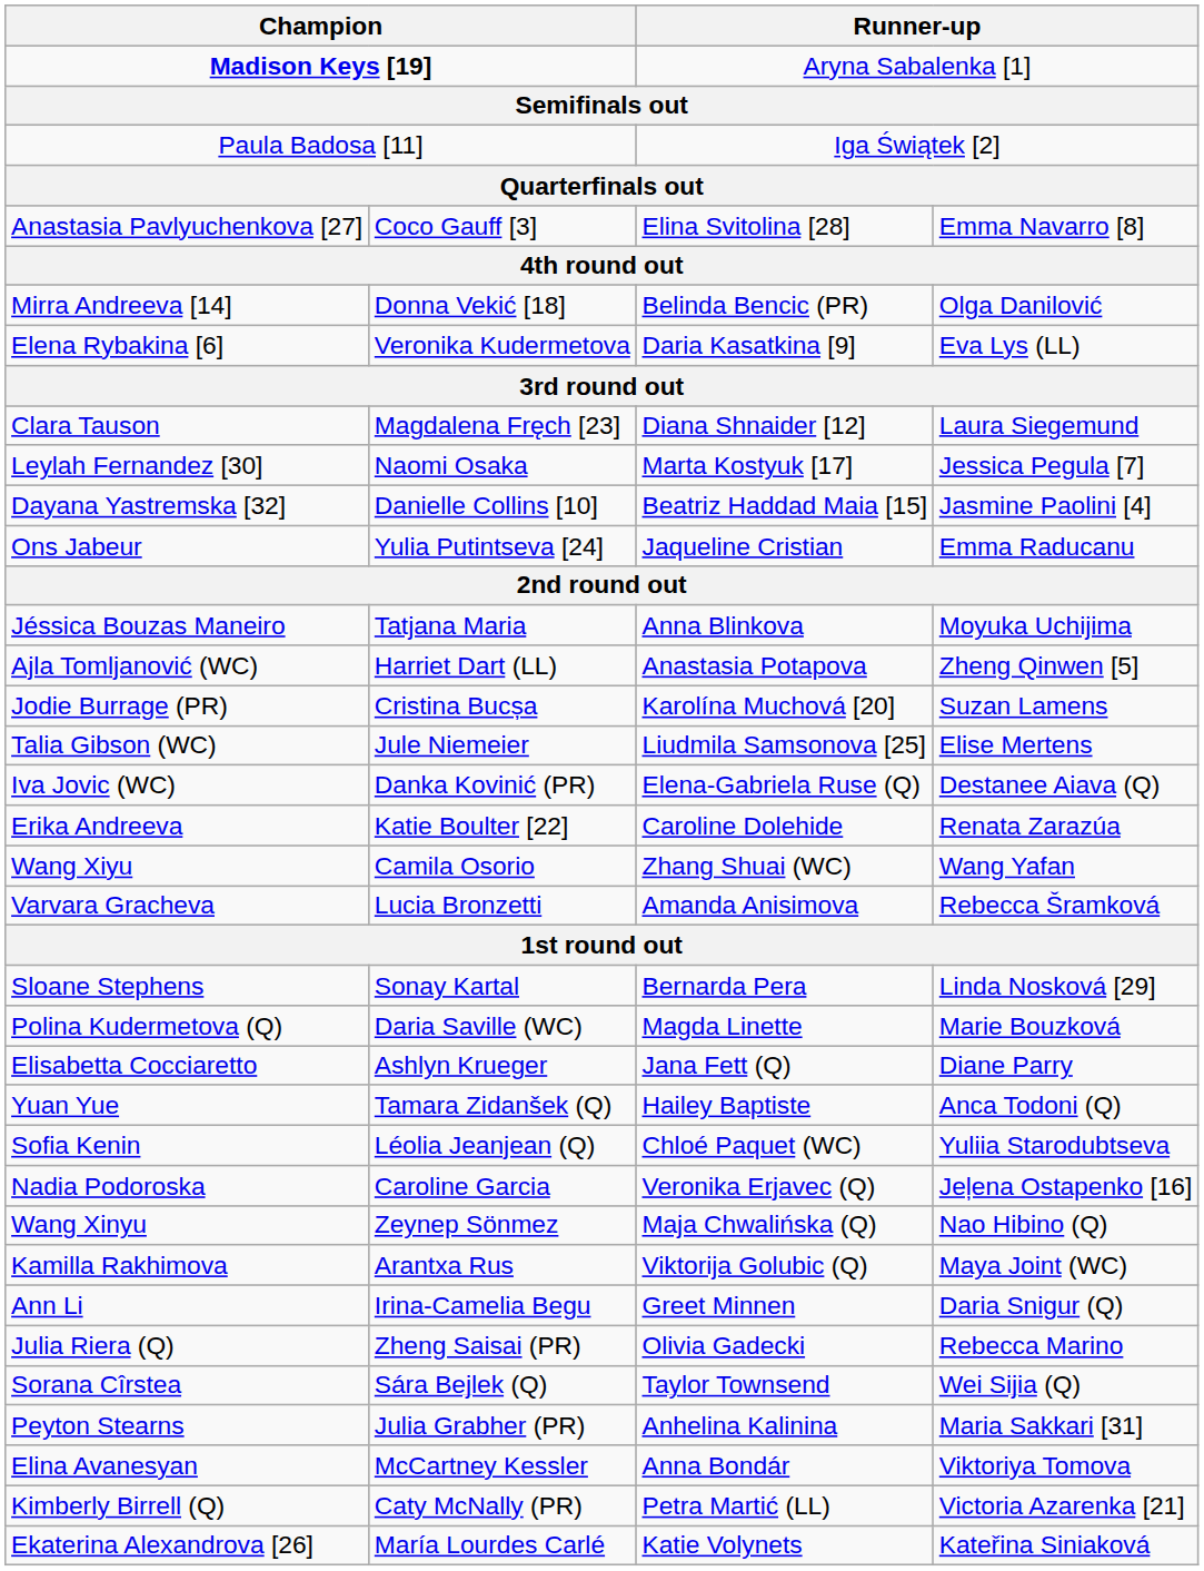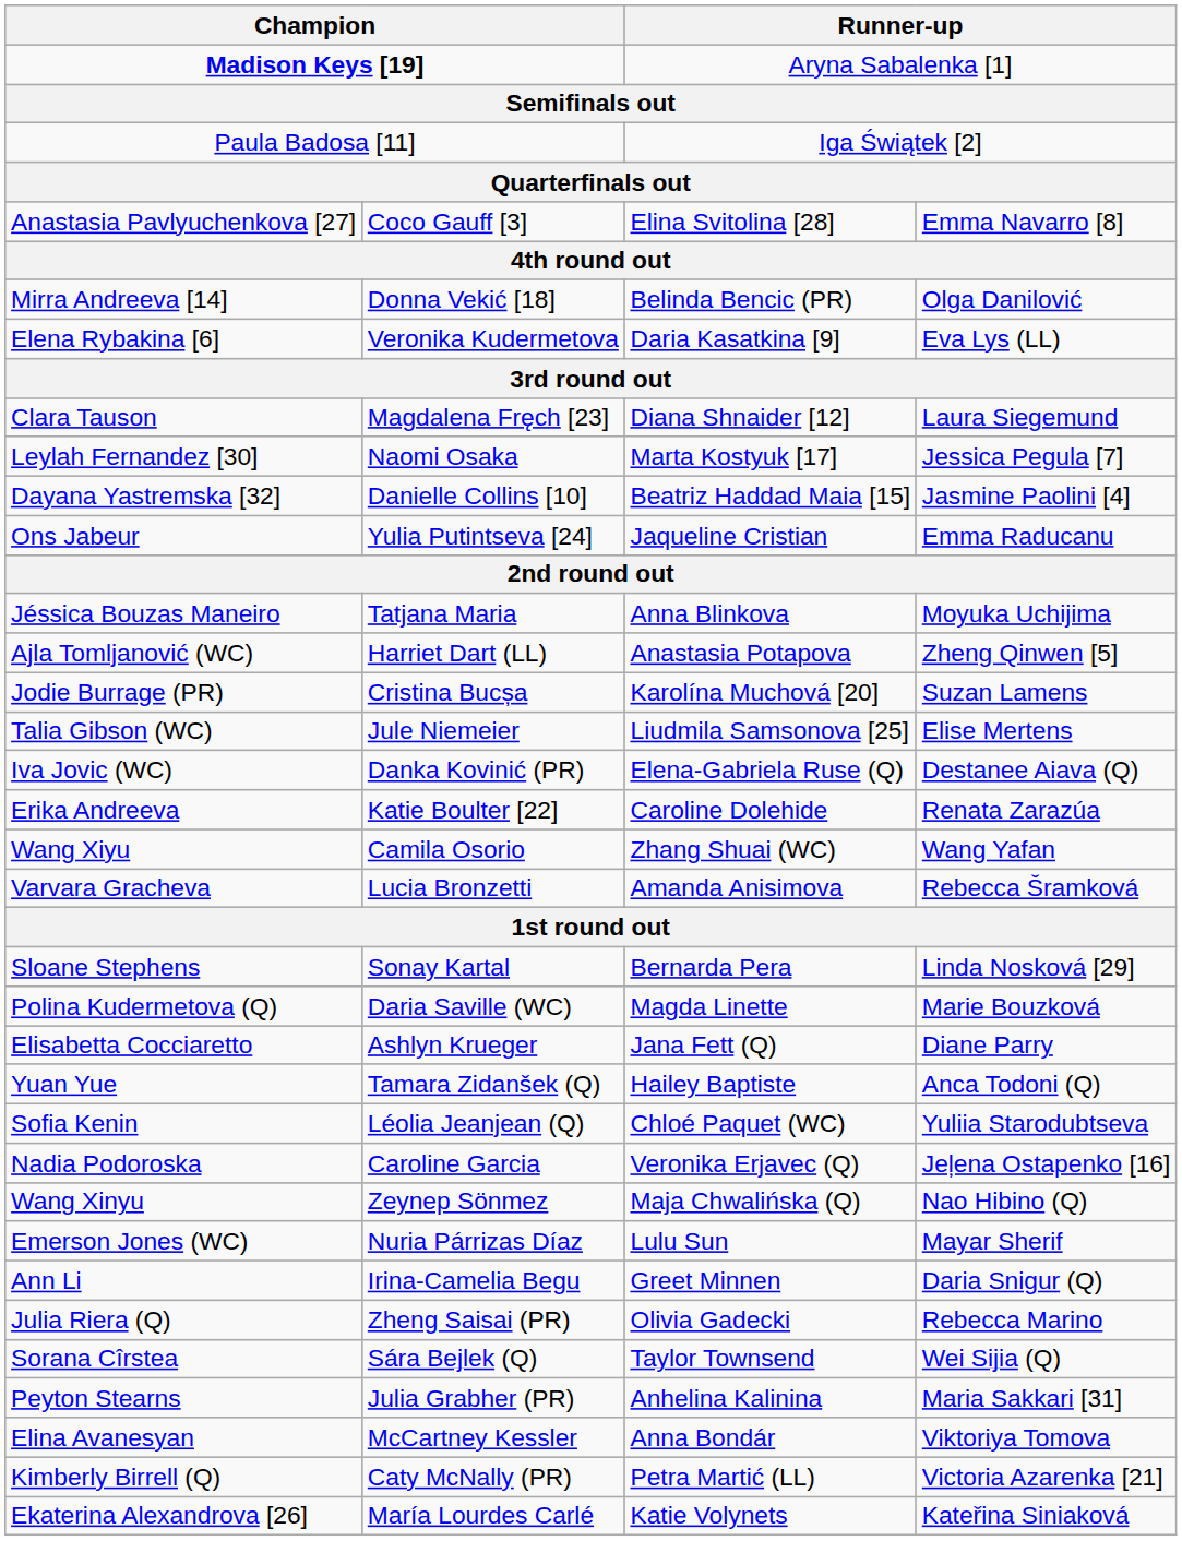- row: Kamilla Rakhimova | Arantxa Rus | Viktorija Golubic (Q) | Maya Joint (WC)
+ row: Emerson Jones (WC) | Nuria Párrizas Díaz | Lulu Sun | Mayar Sherif
